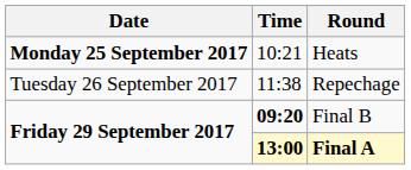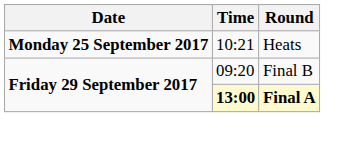- row: Tuesday 26 September 2017 | 11:38 | Repechage
Final B | Time: bold -> normal
